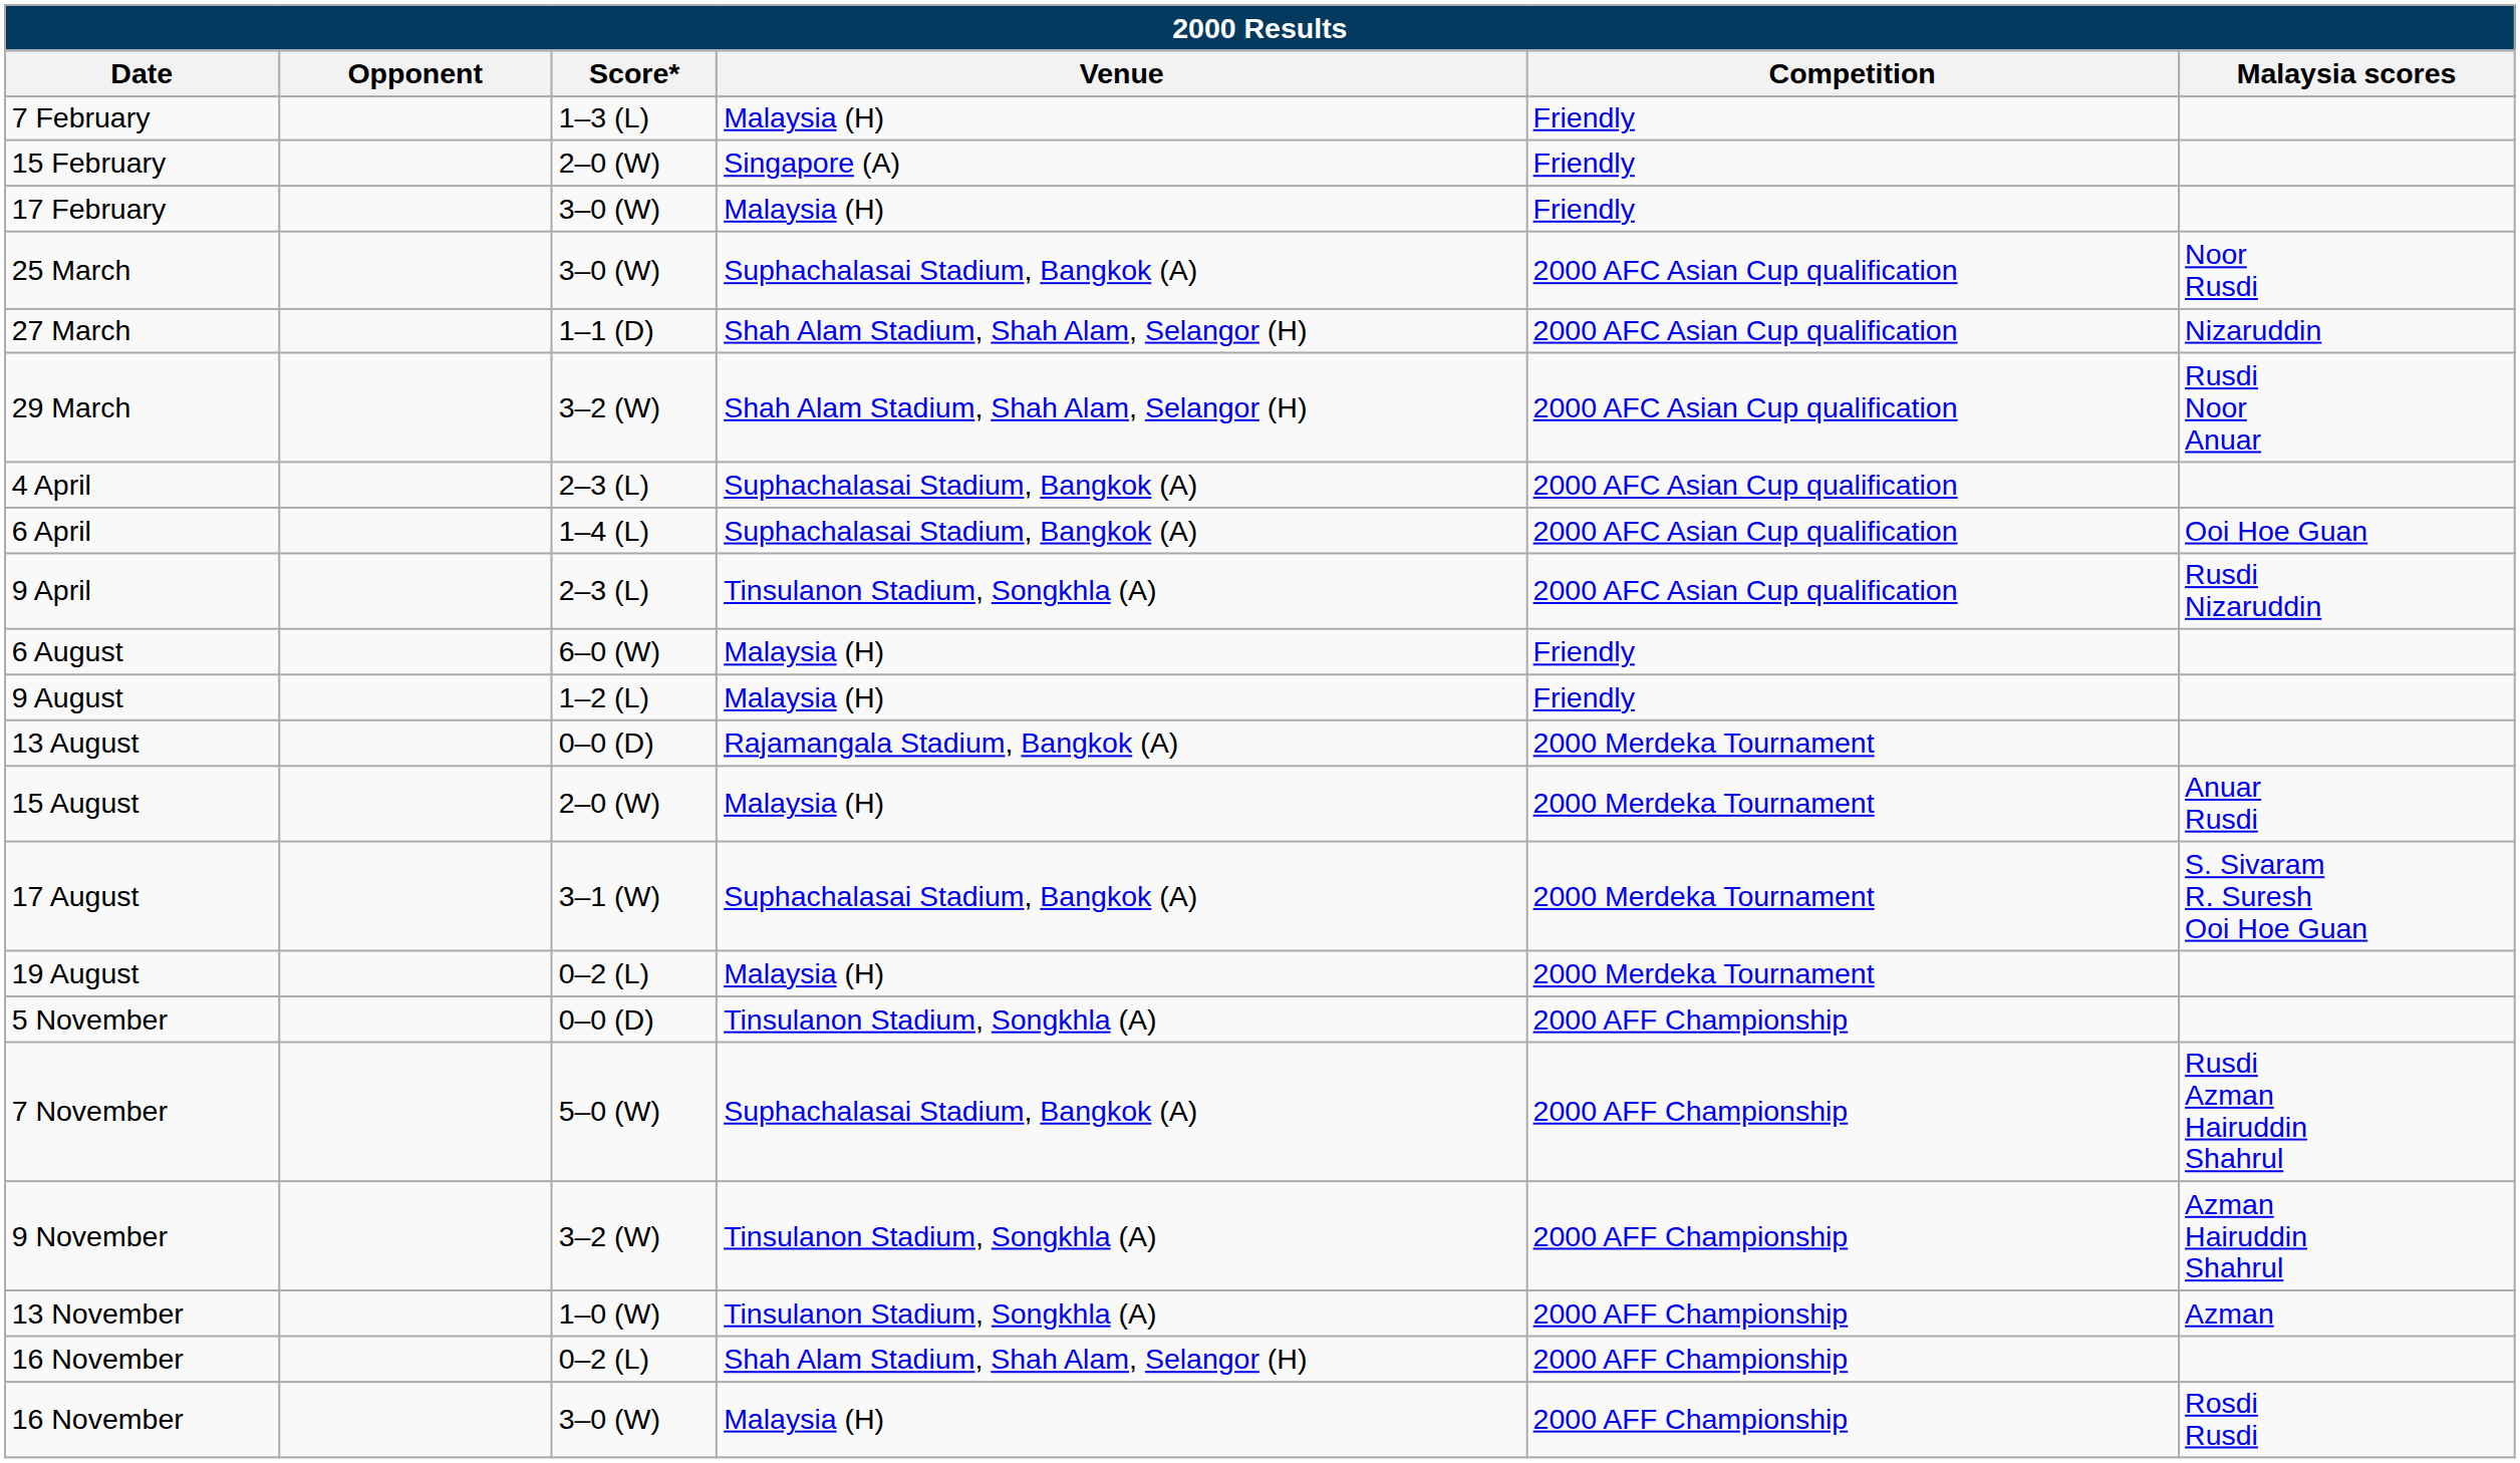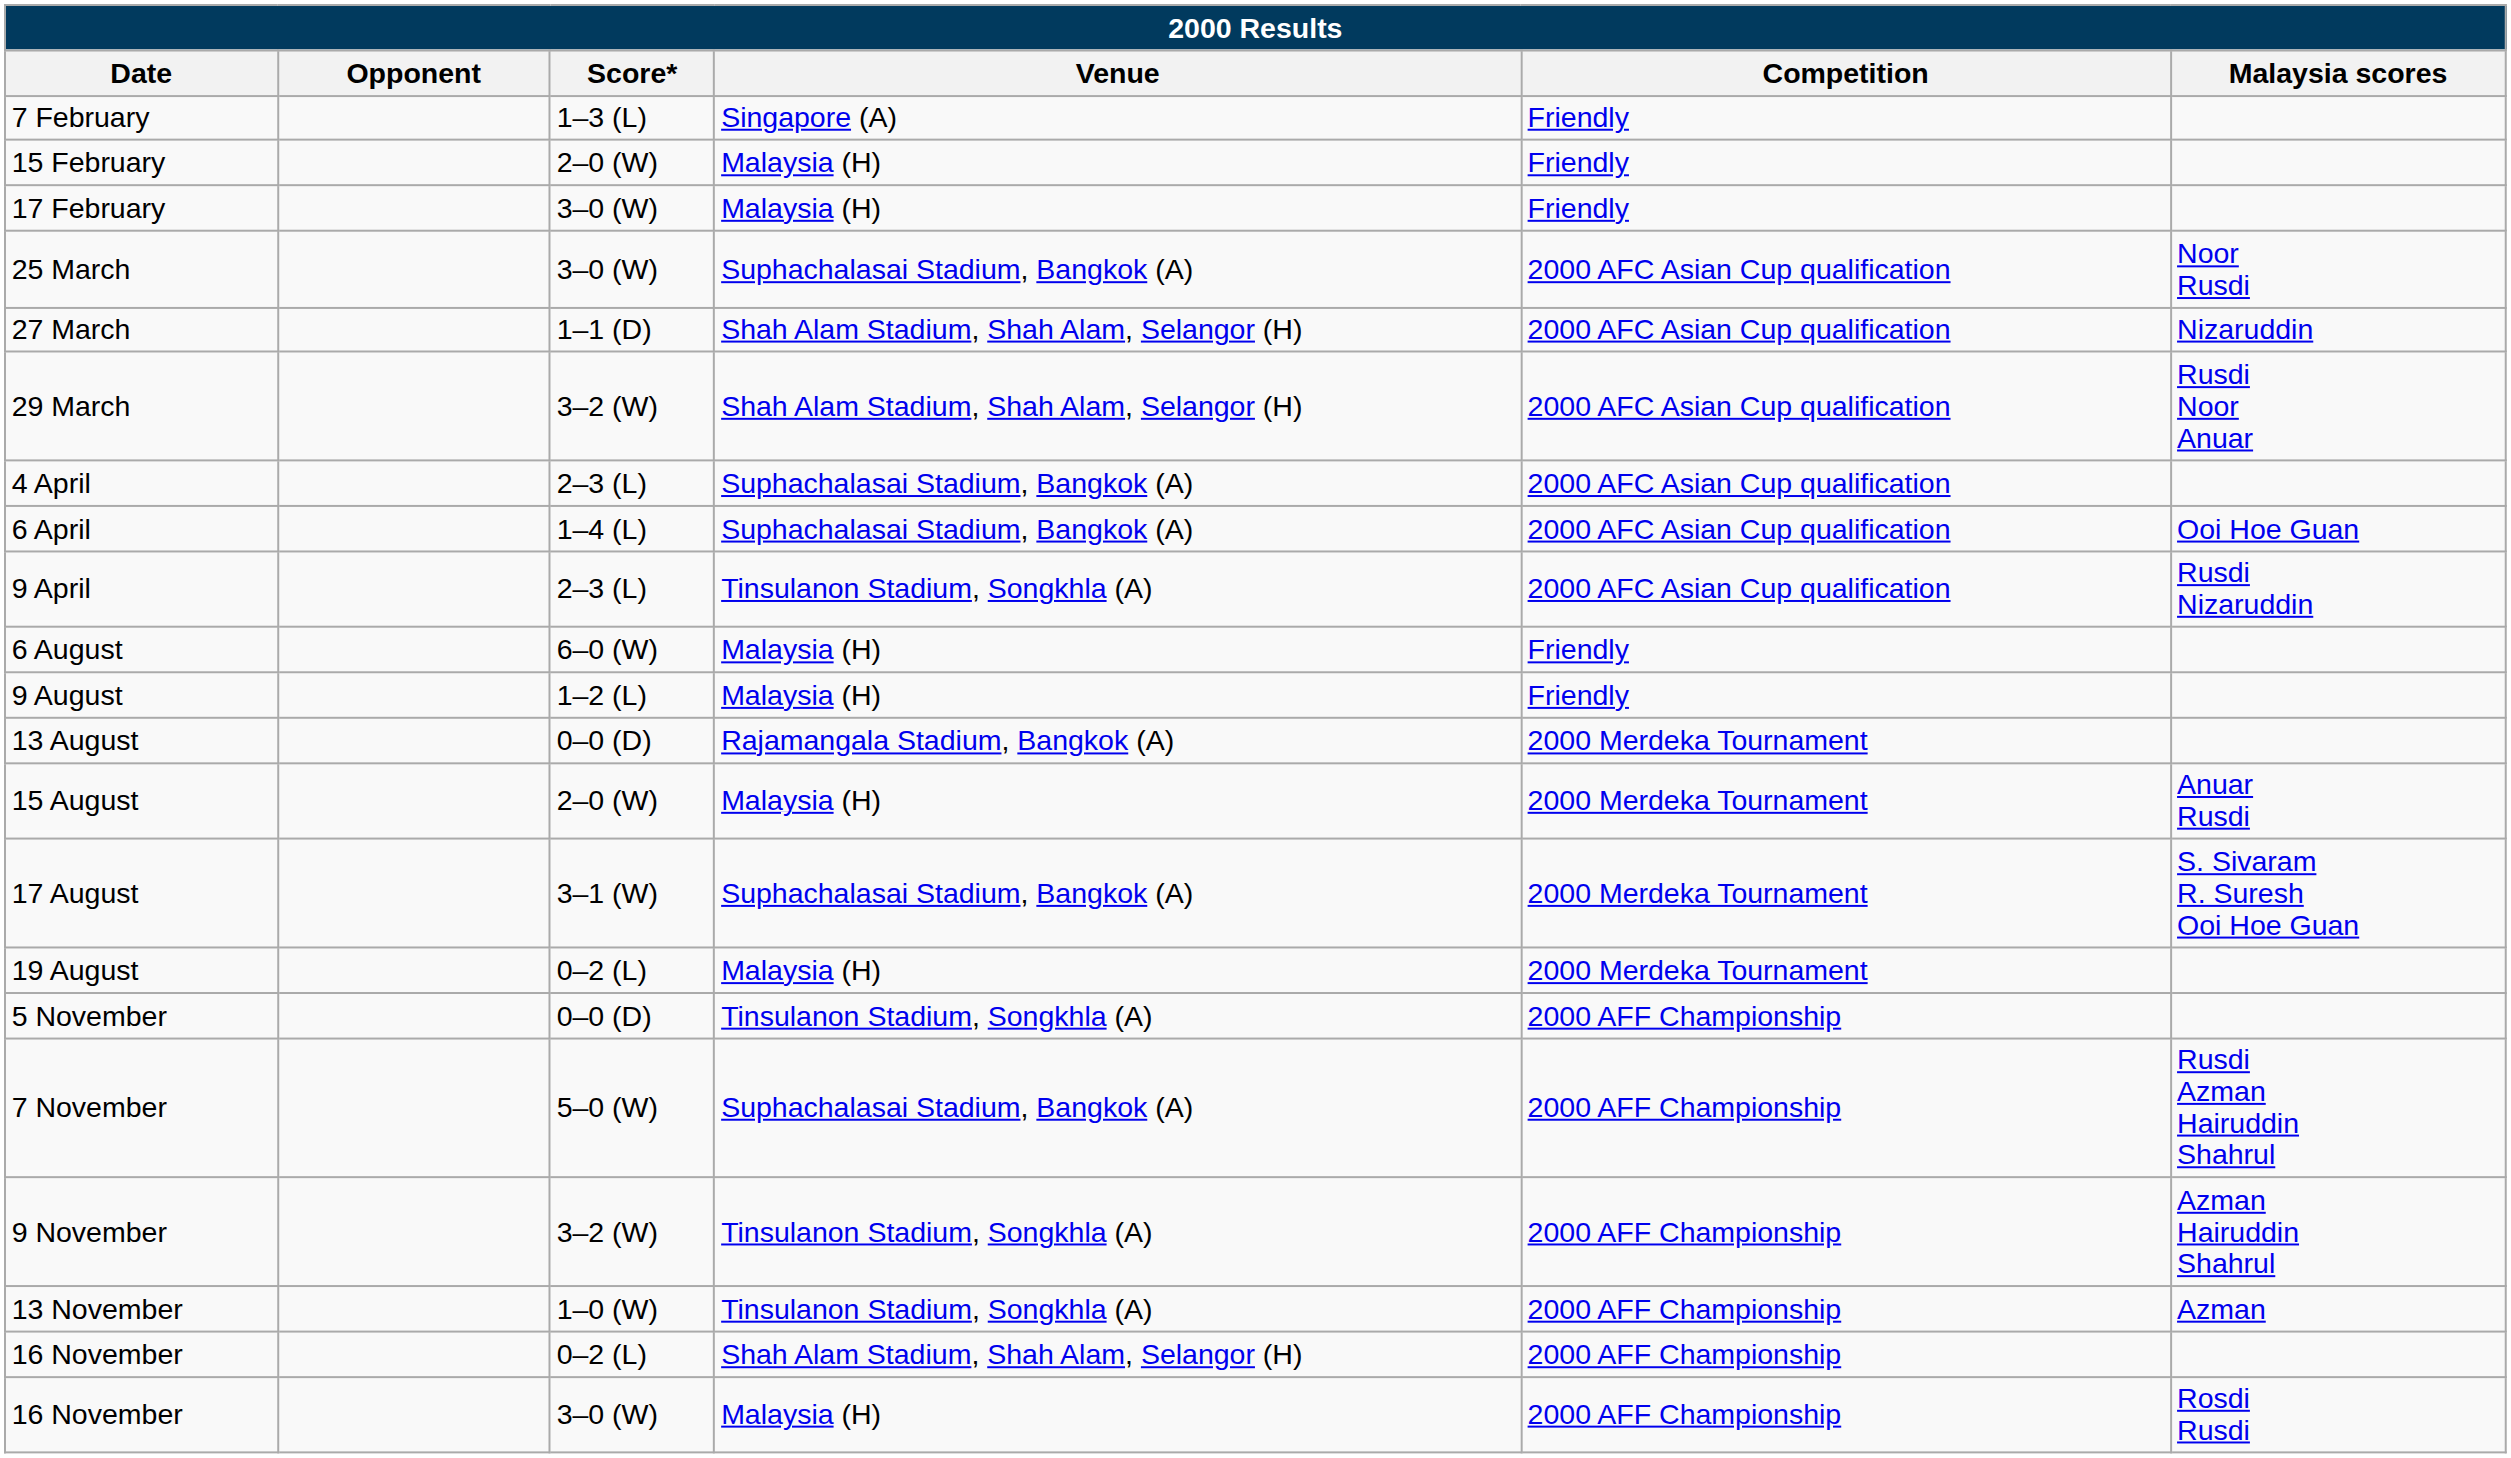7 February | Venue: Malaysia (H) -> Singapore (A)
15 February | Venue: Singapore (A) -> Malaysia (H)
